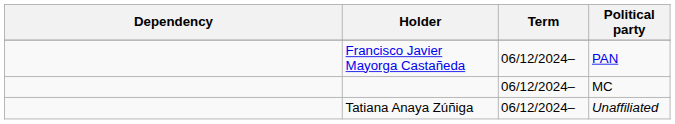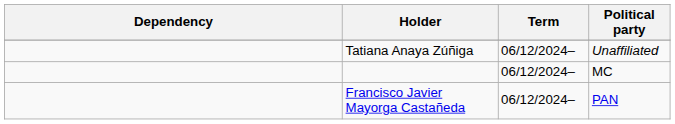rows swapped: Tatiana Anaya Zúñiga <-> Francisco Javier Mayorga Castañeda
